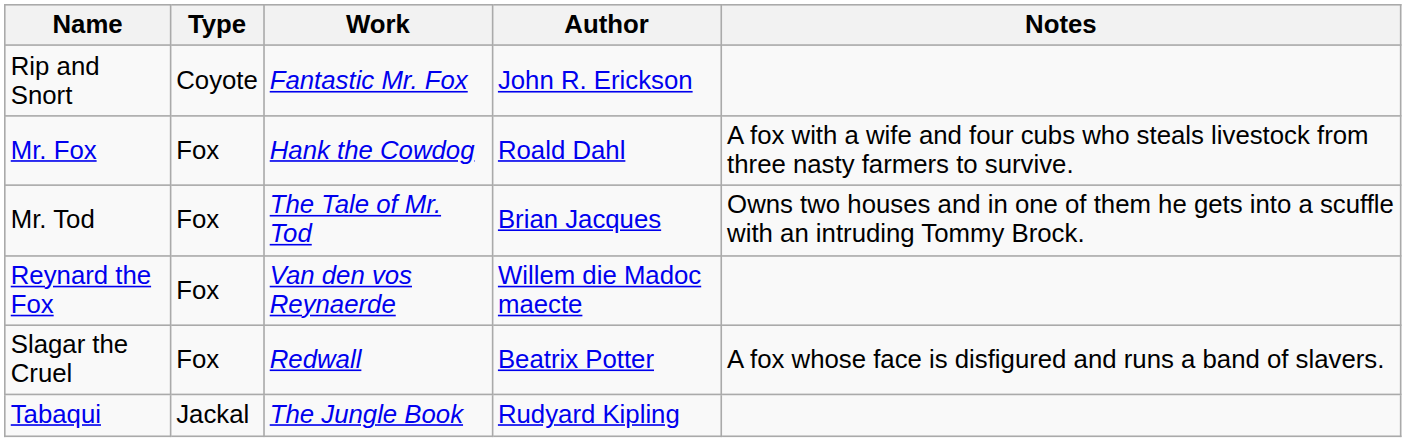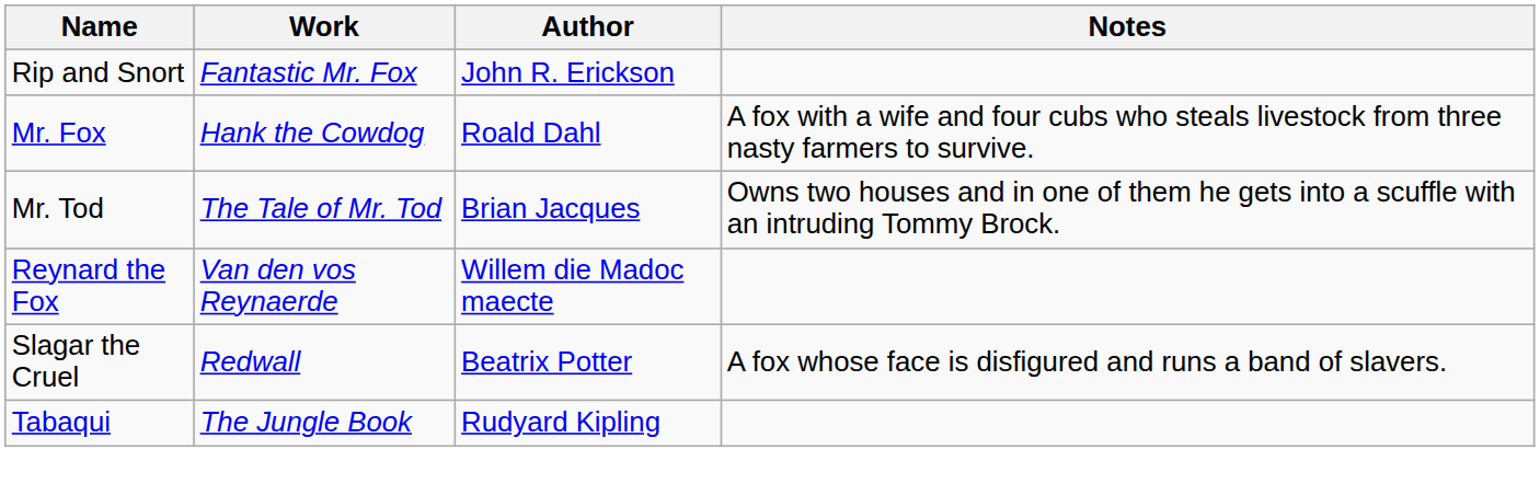- column: Type | Coyote | Fox | Fox | Fox | Fox | Jackal
